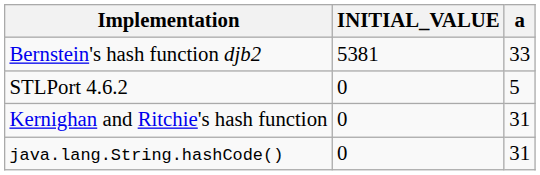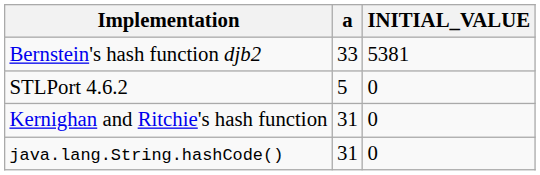columns swapped: INITIAL_VALUE <-> a
